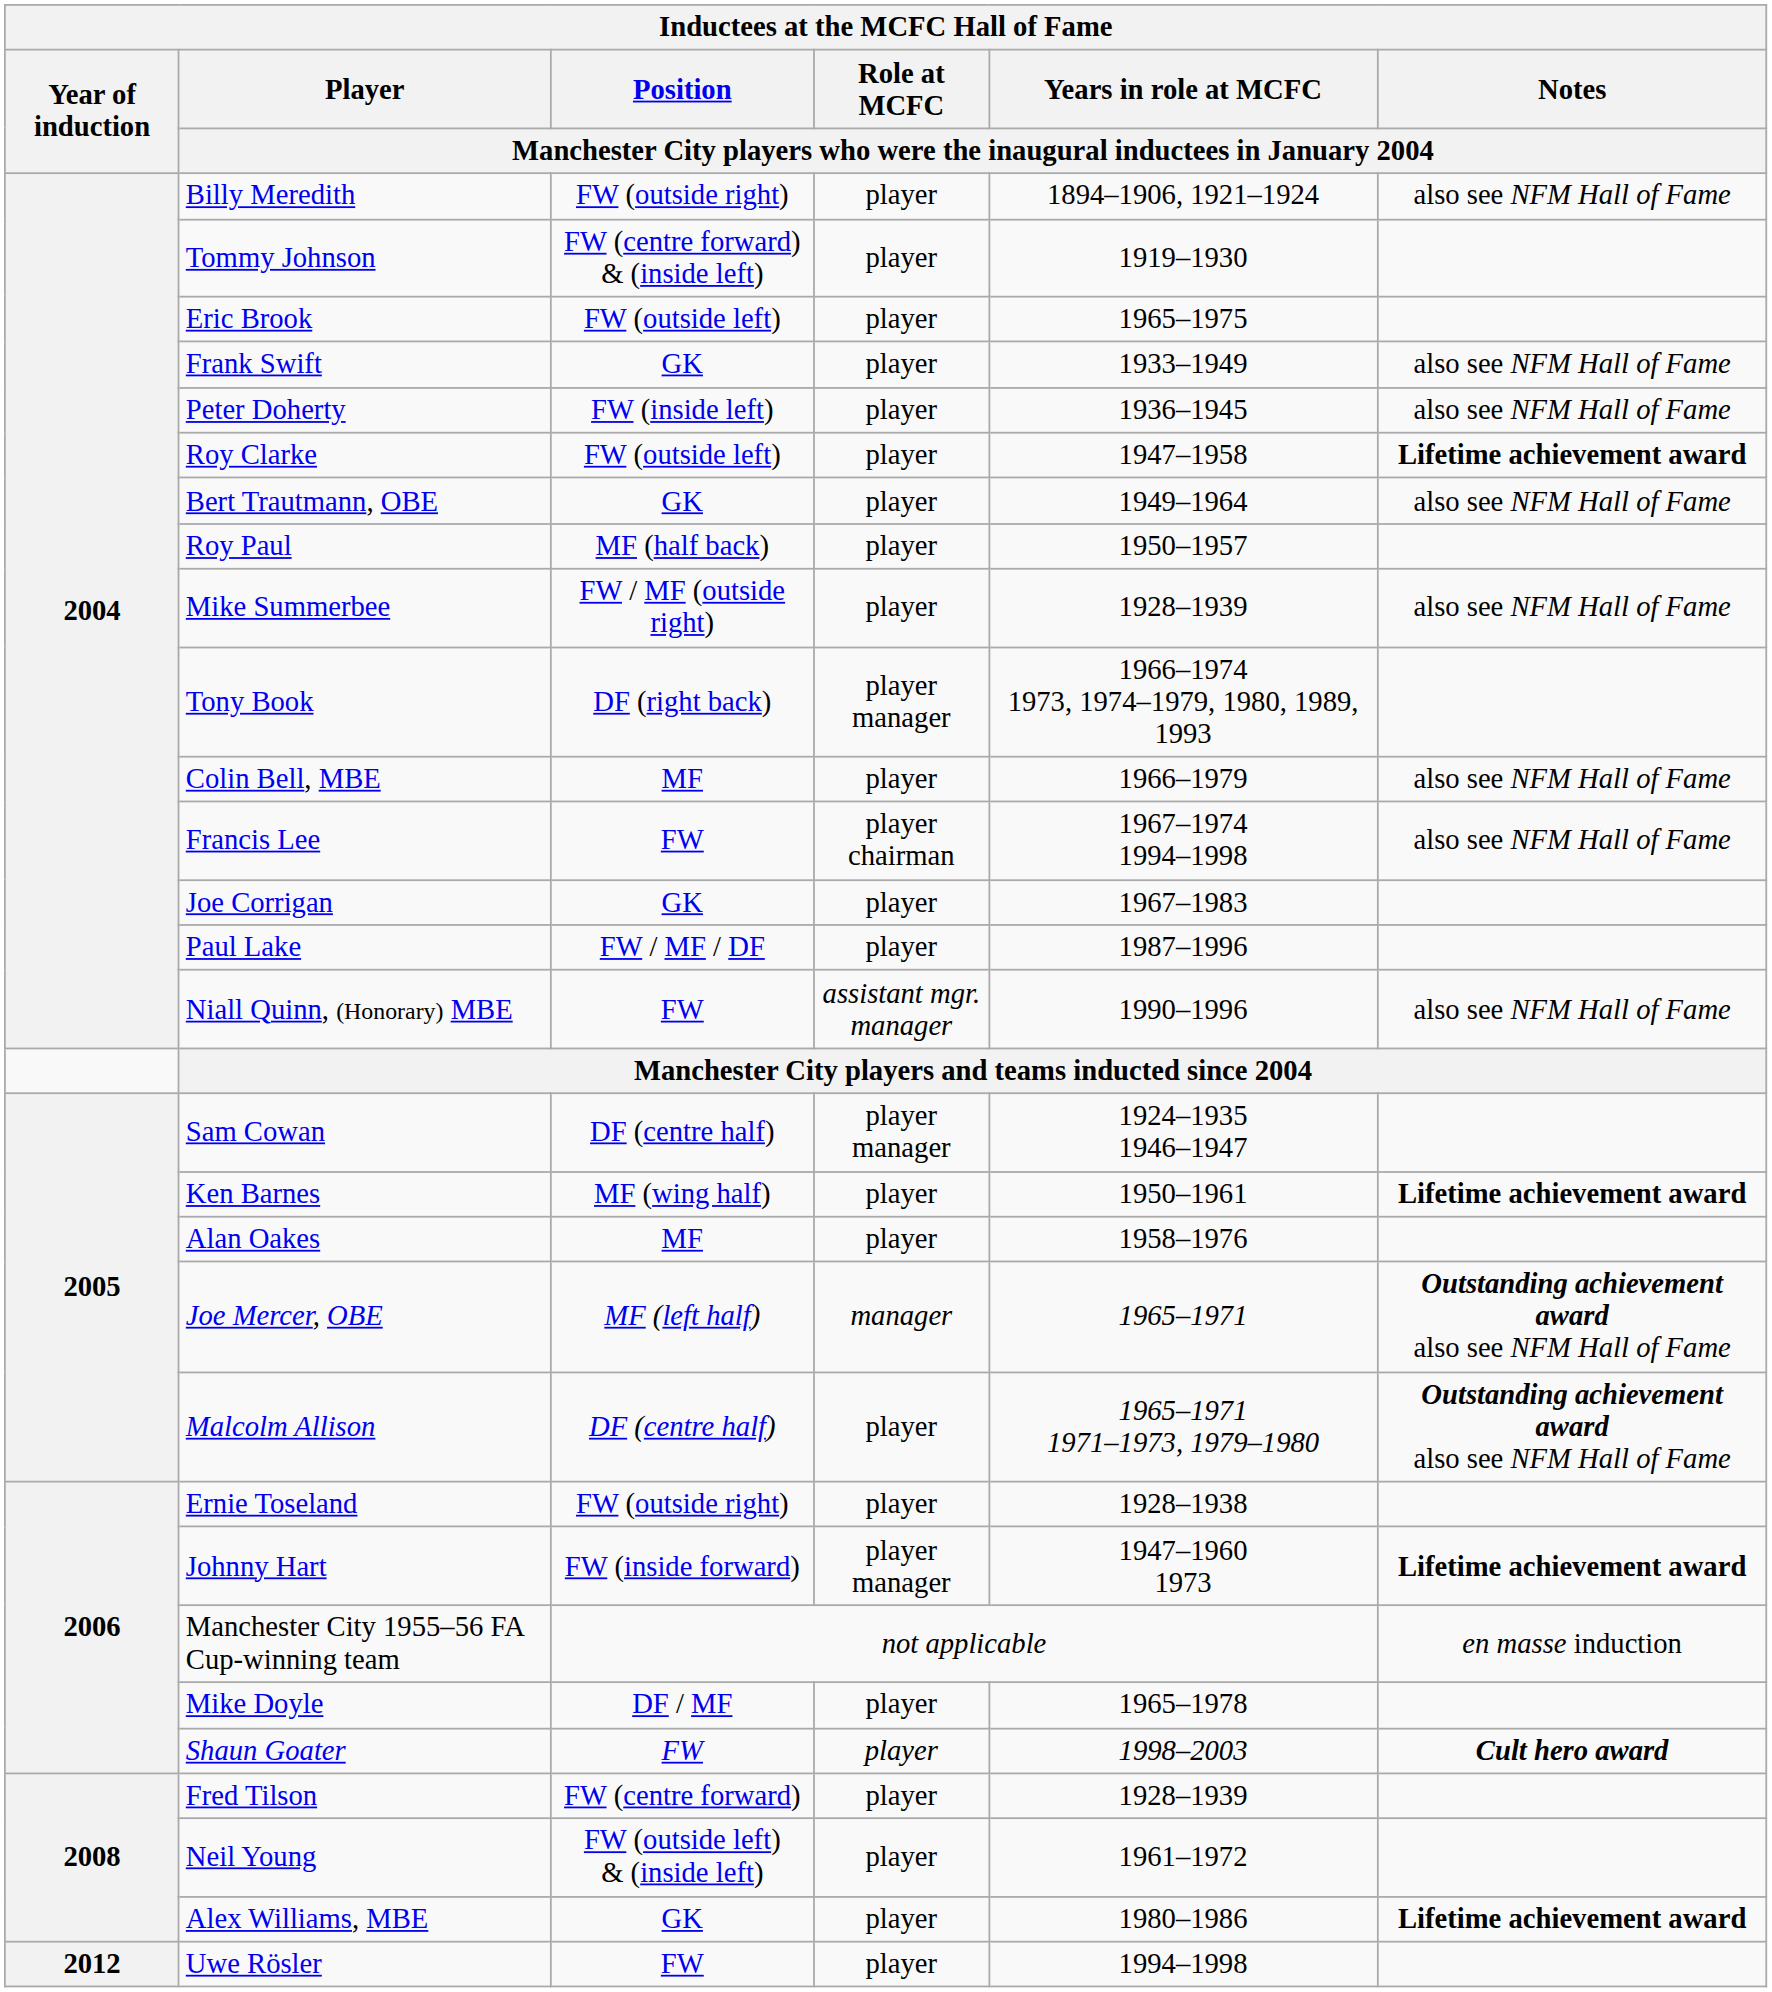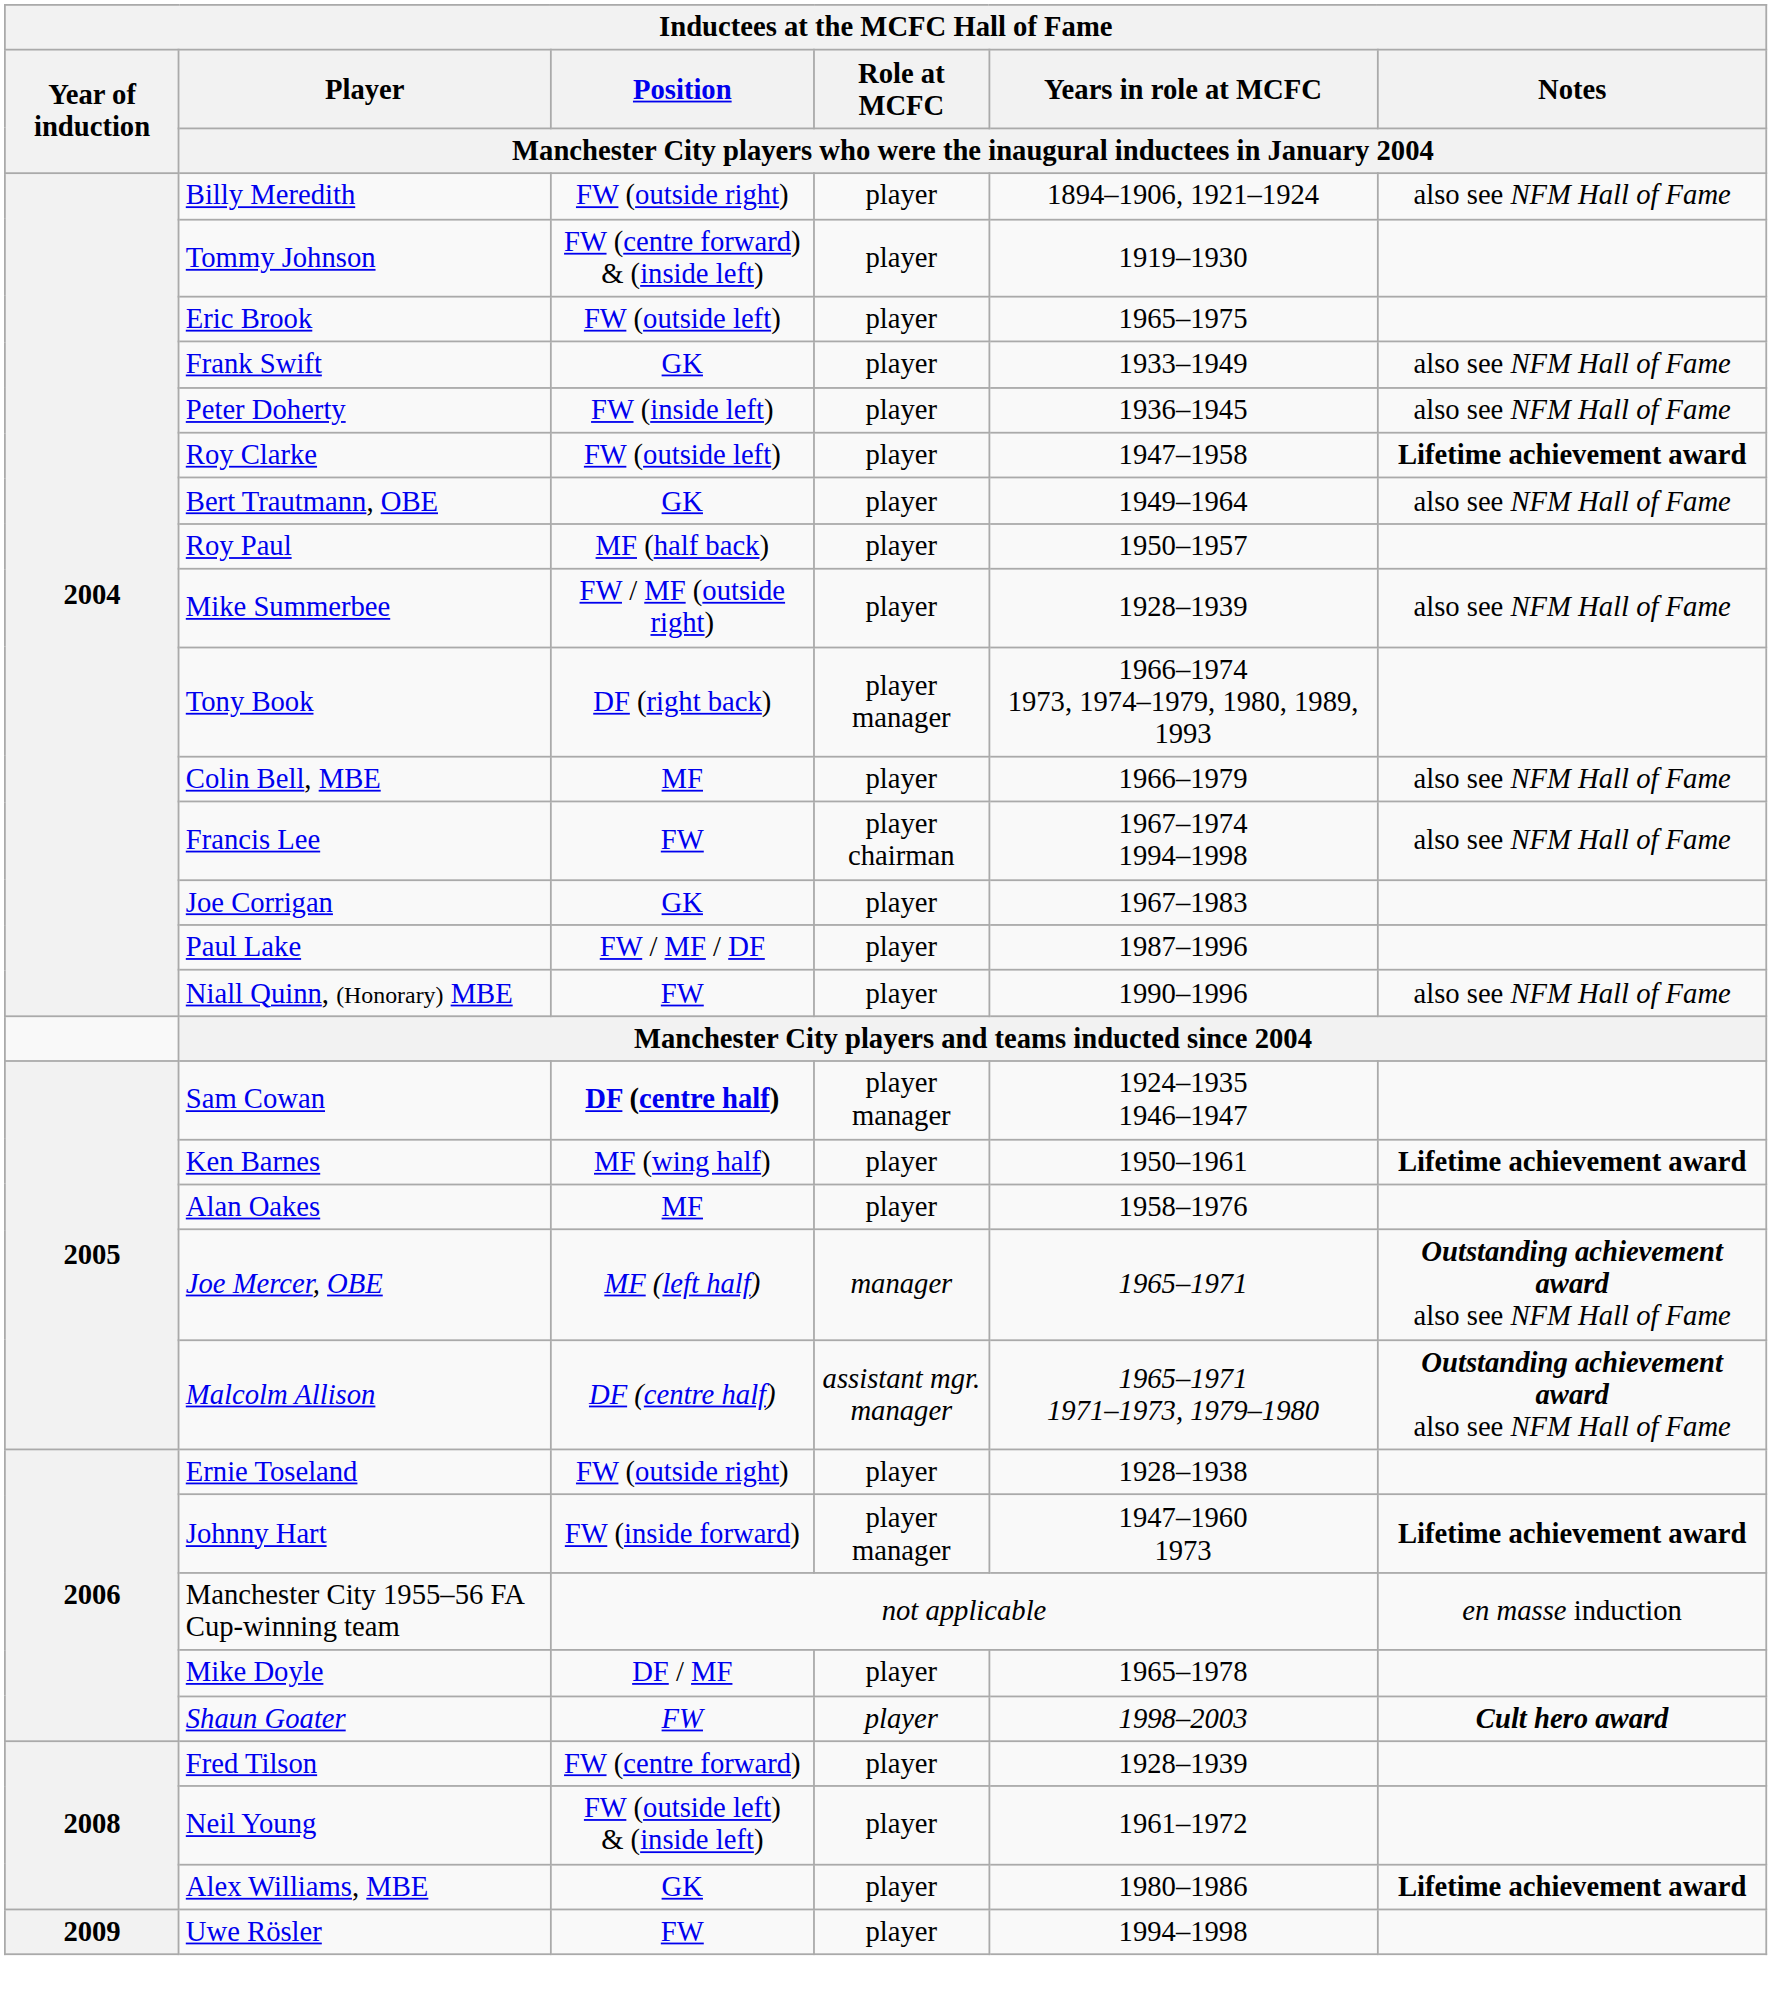Niall Quinn, (Honorary) MBE | column 4: assistant mgr. manager -> player
Sam Cowan | column 3: normal -> bold
Malcolm Allison | column 4: player -> assistant mgr. manager
Uwe Rösler | Year of induction: 2012 -> 2009
